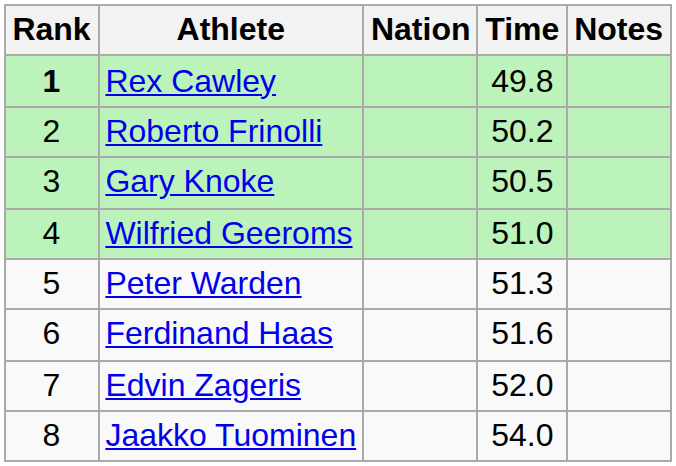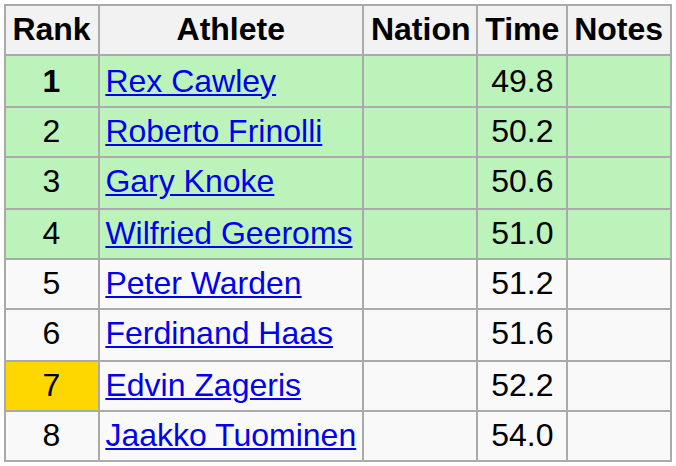Gary Knoke | Time: 50.5 -> 50.6
Peter Warden | Time: 51.3 -> 51.2
Edvin Zageris | Rank: no background -> gold background
Edvin Zageris | Time: 52.0 -> 52.2
